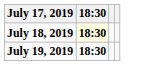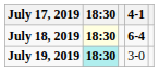+ column: 4-1 | 6-4 | 3-0
July 19, 2019 | 18:30: no background -> paleturquoise background
